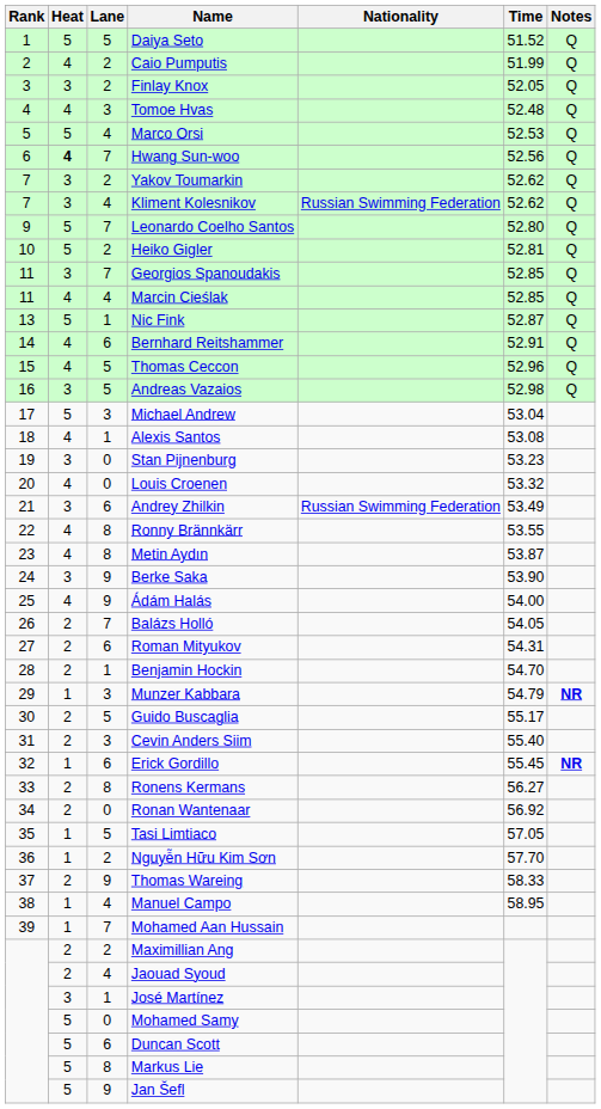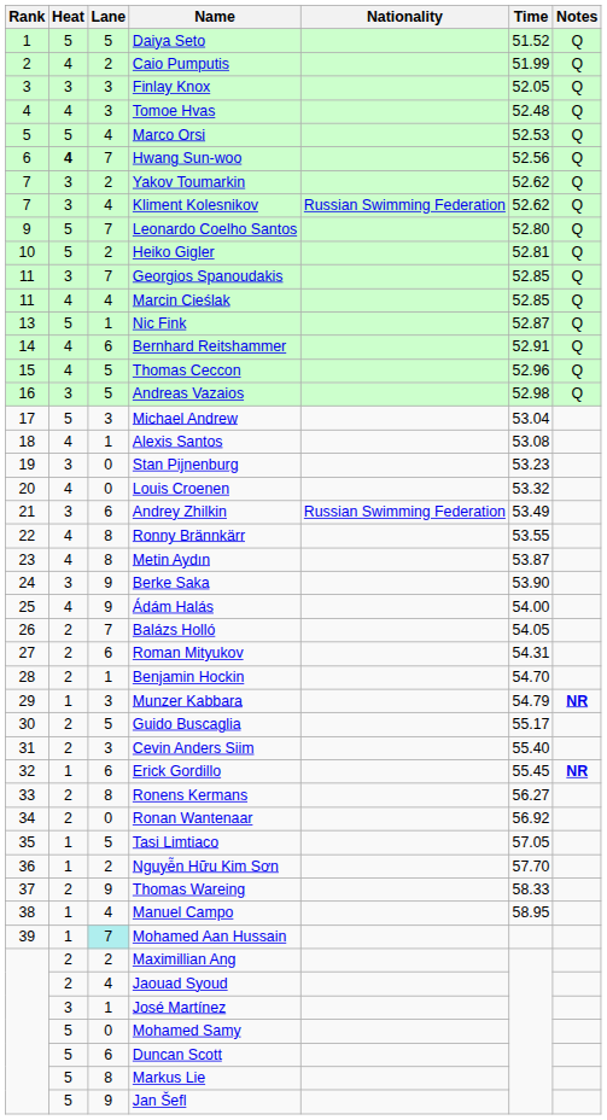Finlay Knox | Lane: 2 -> 3
Mohamed Aan Hussain | Lane: no background -> paleturquoise background
